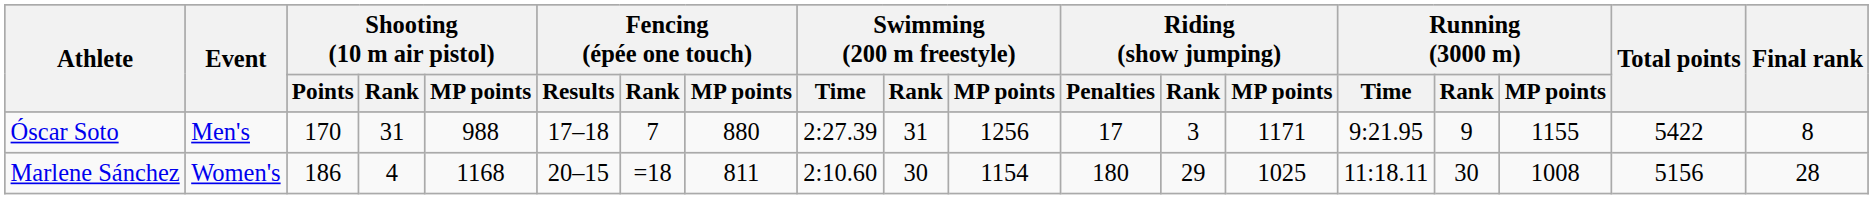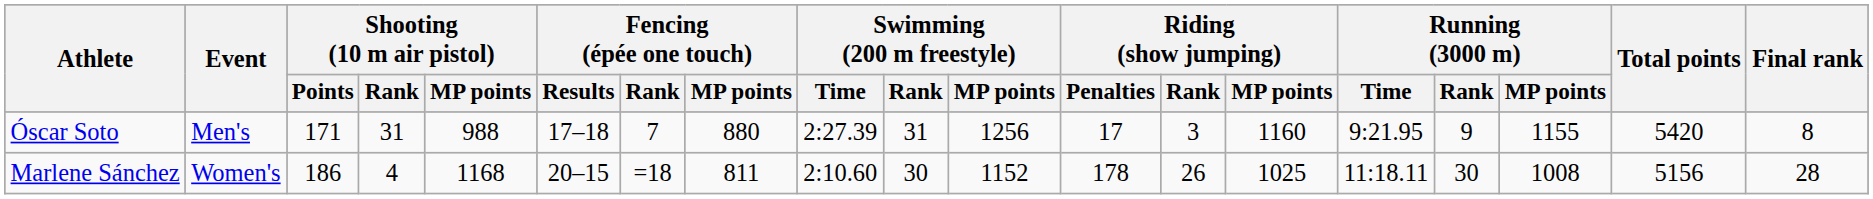Óscar Soto | Shooting (10 m air pistol) / Points: 170 -> 171
Óscar Soto | Riding (show jumping) / MP points: 1171 -> 1160
Óscar Soto | Total points: 5422 -> 5420
Marlene Sánchez | Swimming (200 m freestyle) / MP points: 1154 -> 1152
Marlene Sánchez | Riding (show jumping) / Penalties: 180 -> 178
Marlene Sánchez | Riding (show jumping) / Rank: 29 -> 26
